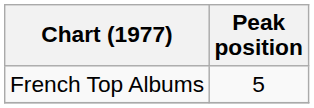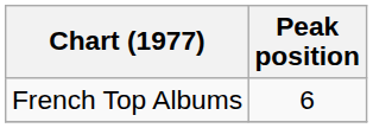French Top Albums | Peak position: 5 -> 6
